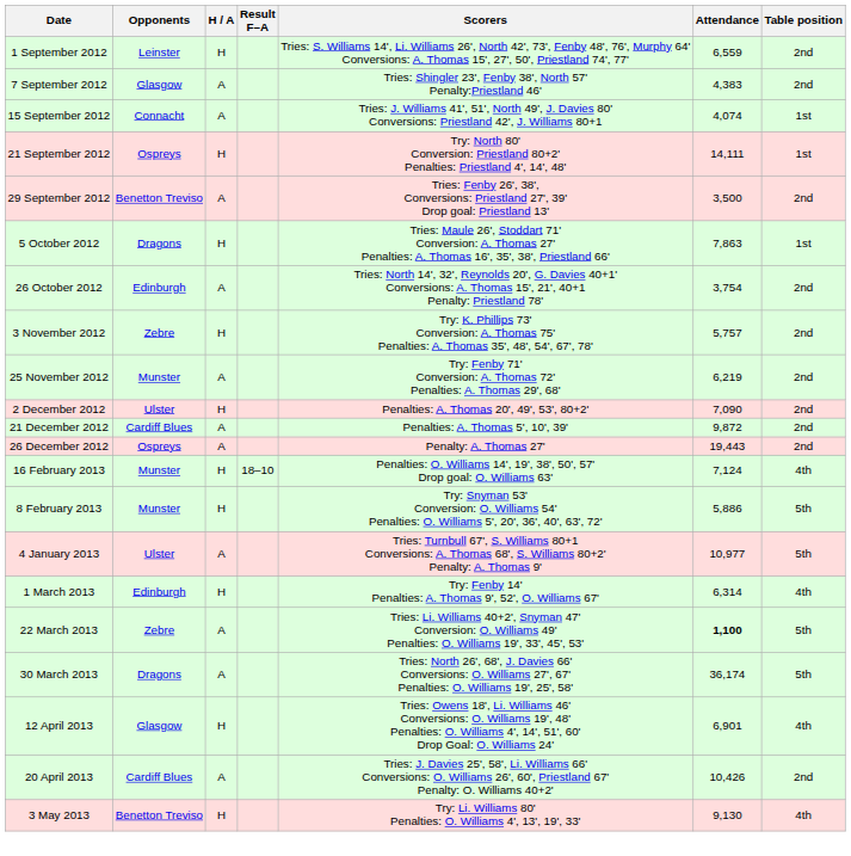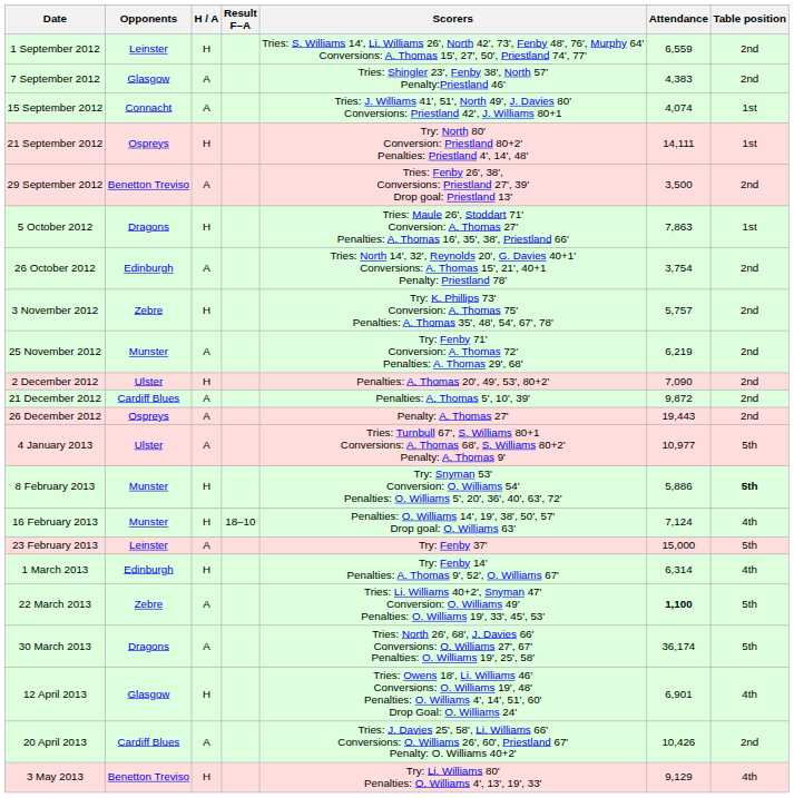rows swapped: 4 January 2013 <-> 16 February 2013
8 February 2013 | Table position: normal -> bold
+ row: 23 February 2013 | Leinster | A | Try: Fenby 37' | 15,000 | 5th
3 May 2013 | Attendance: 9,130 -> 9,129
